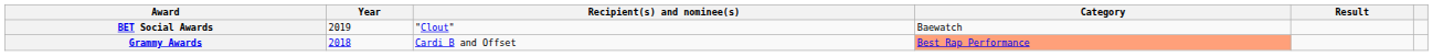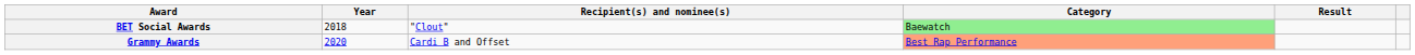BET Social Awards | Year: 2019 -> 2018
BET Social Awards | Category: no background -> lightgreen background
Grammy Awards | Year: 2018 -> 2020
